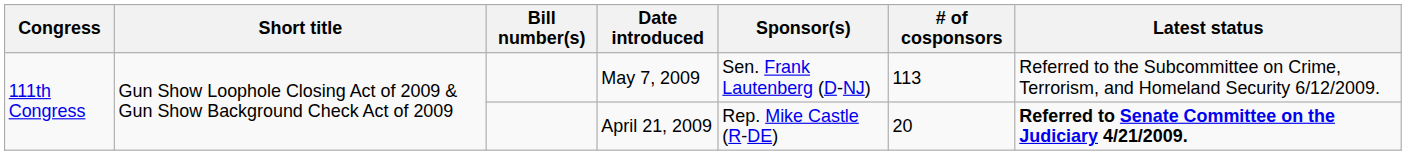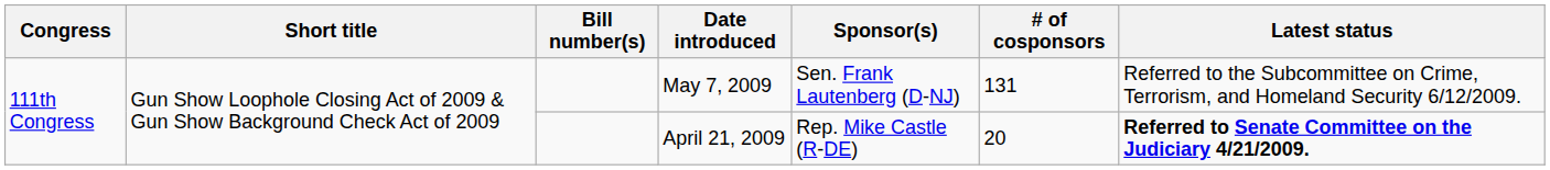May 7, 2009 | # of cosponsors: 113 -> 131
